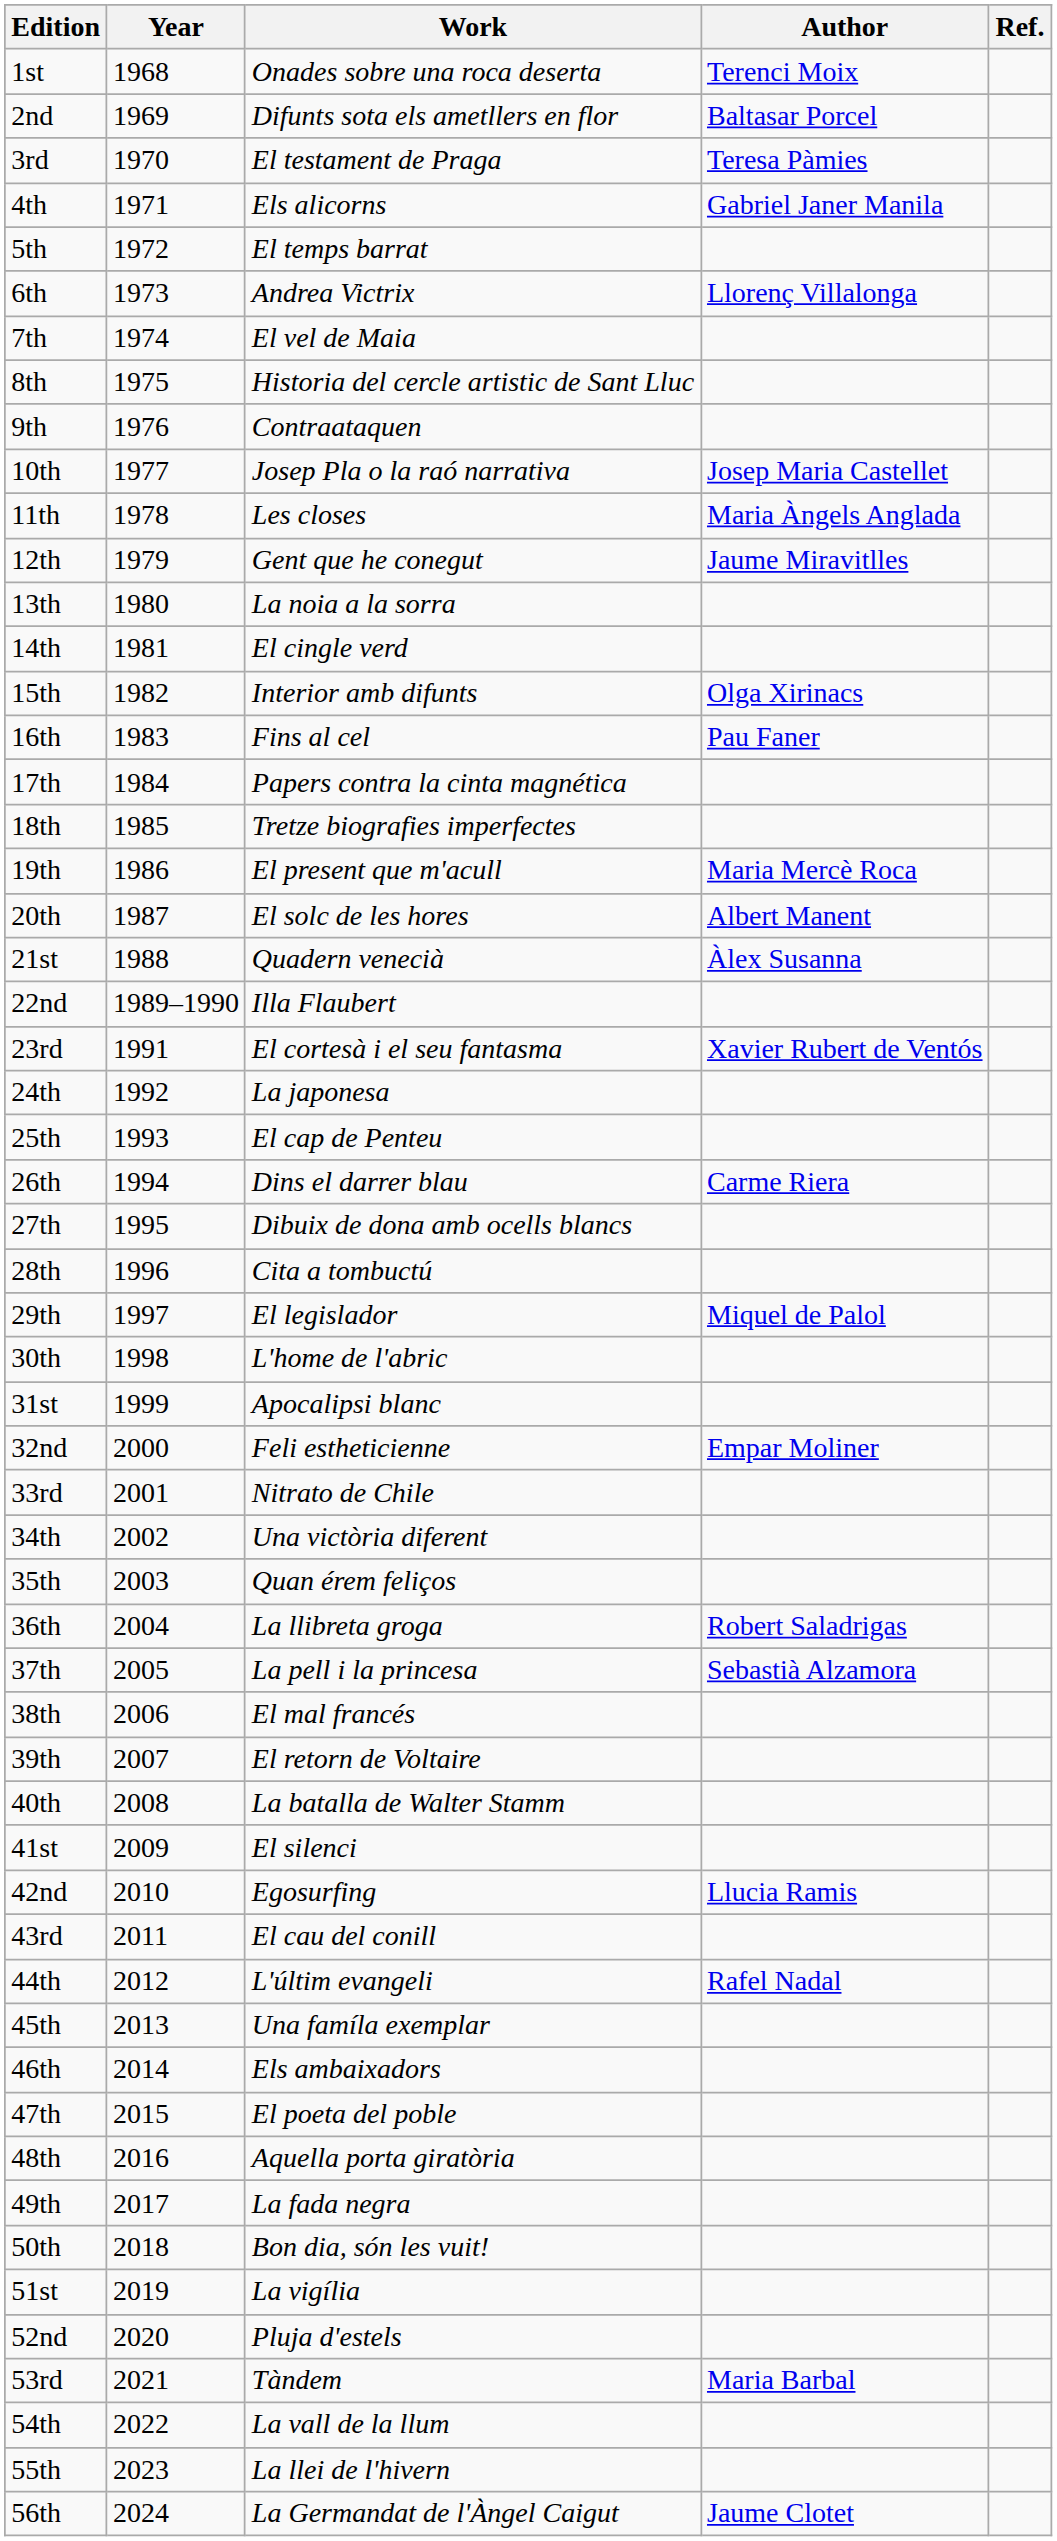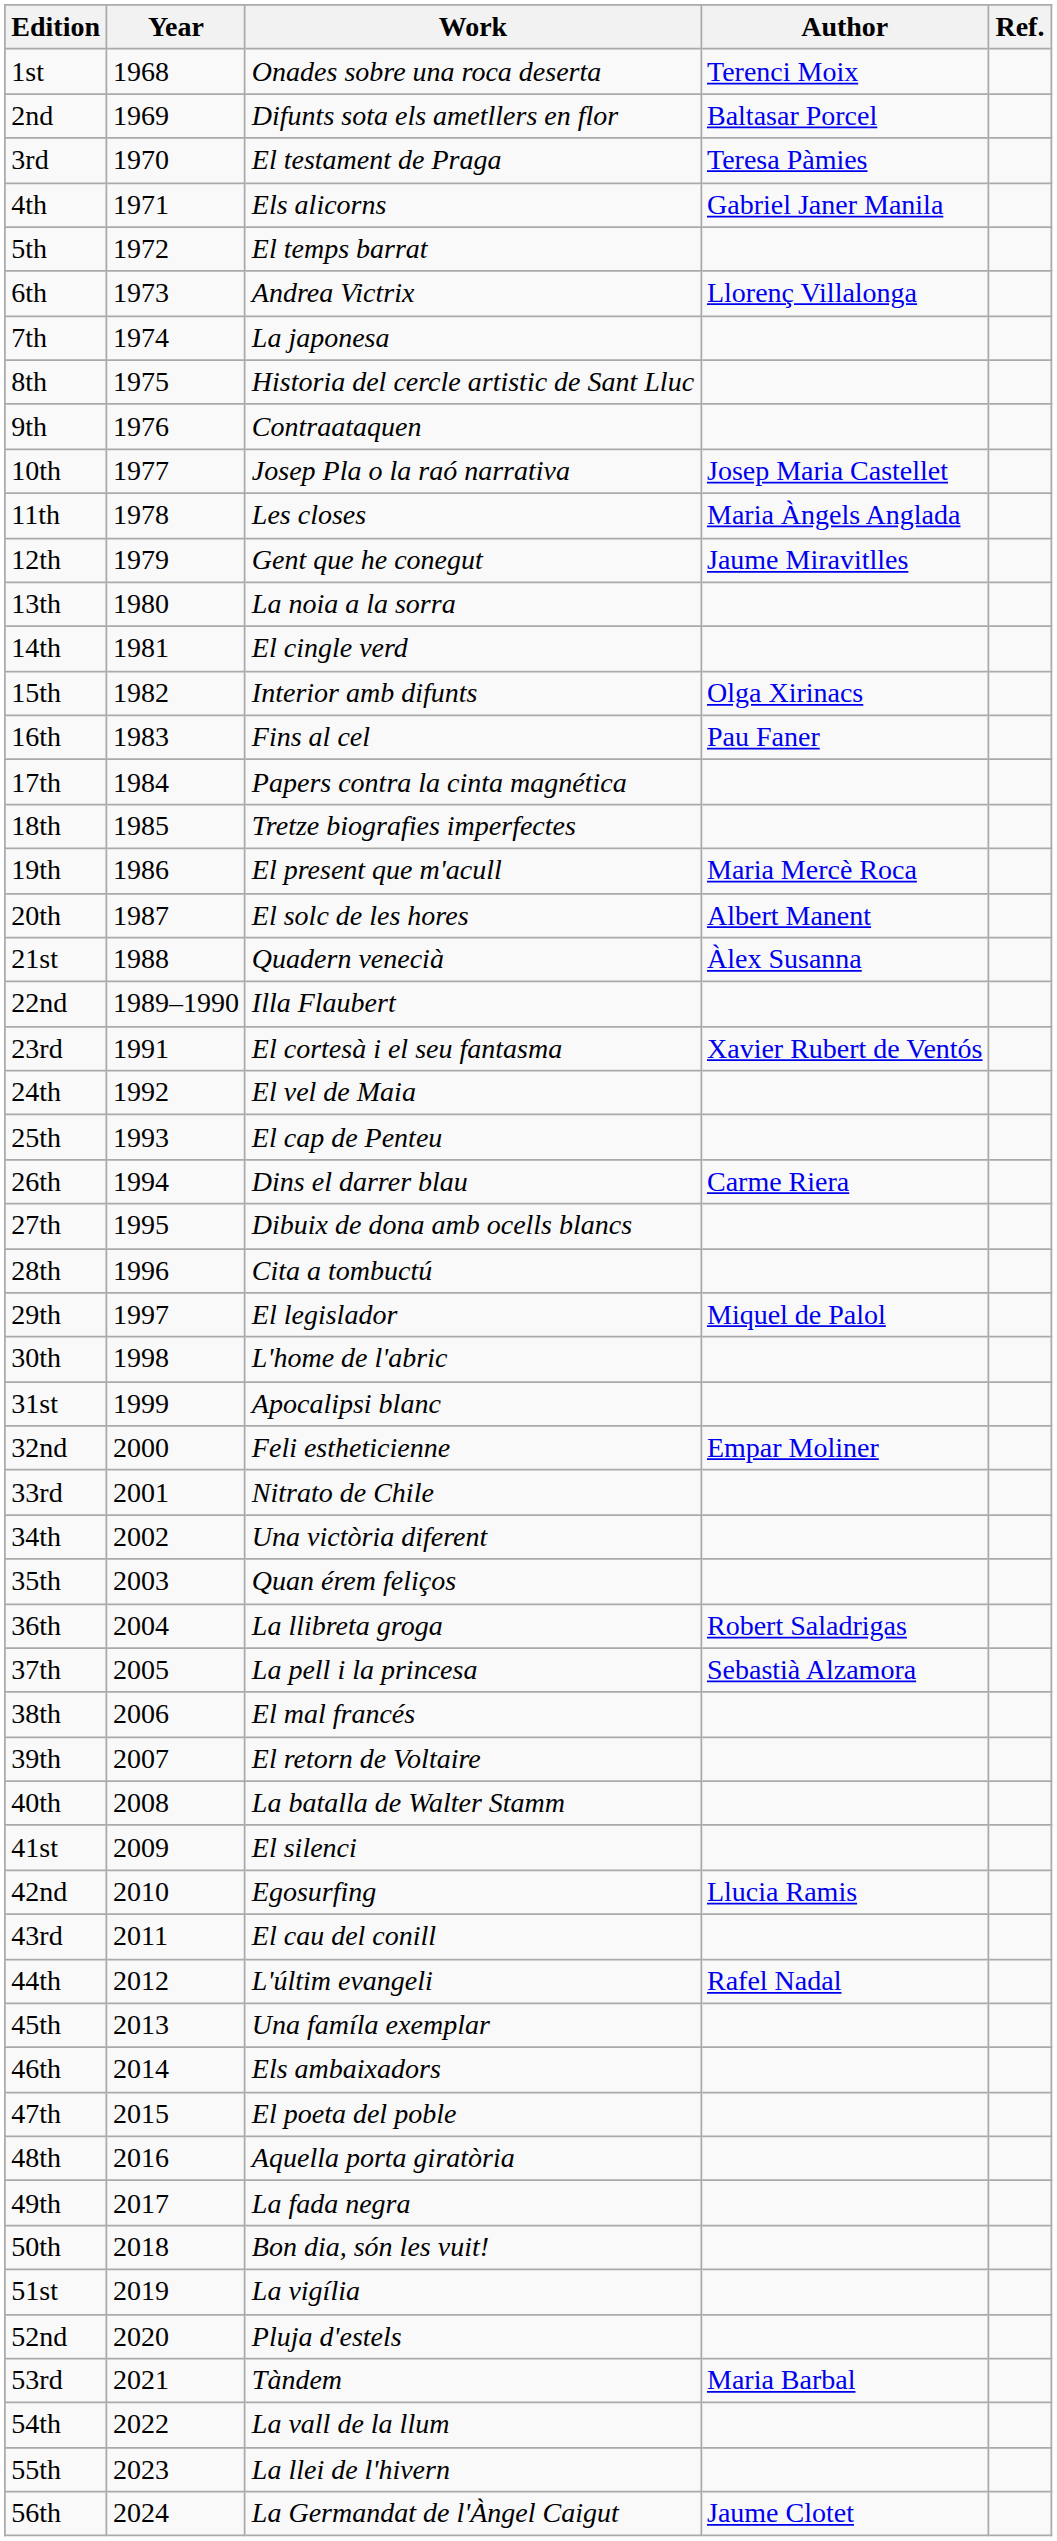7th | Work: El vel de Maia -> La japonesa
24th | Work: La japonesa -> El vel de Maia
